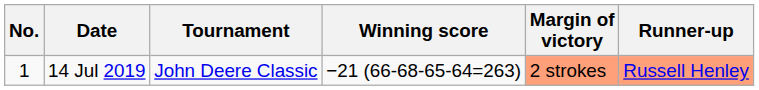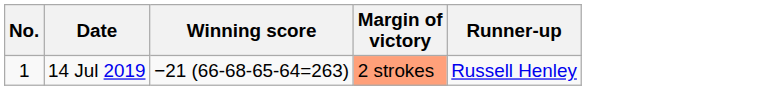- column: Tournament | John Deere Classic
14 Jul 2019 | Runner-up: lightsalmon background -> no background
